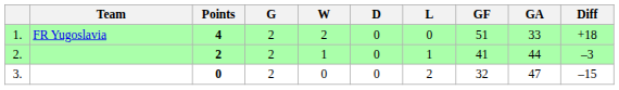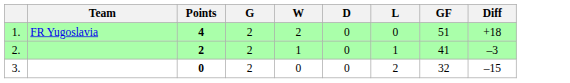- column: GA | 33 | 44 | 47
